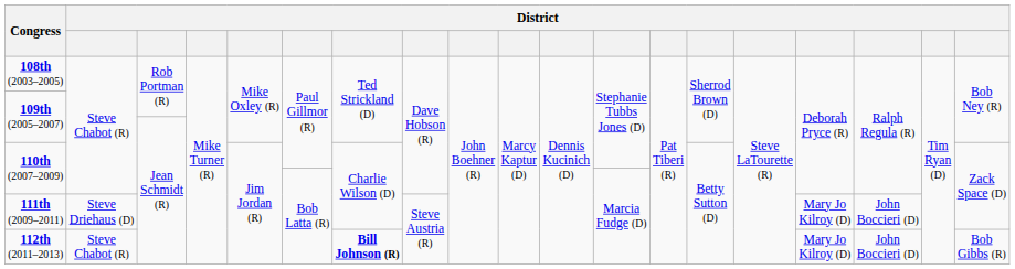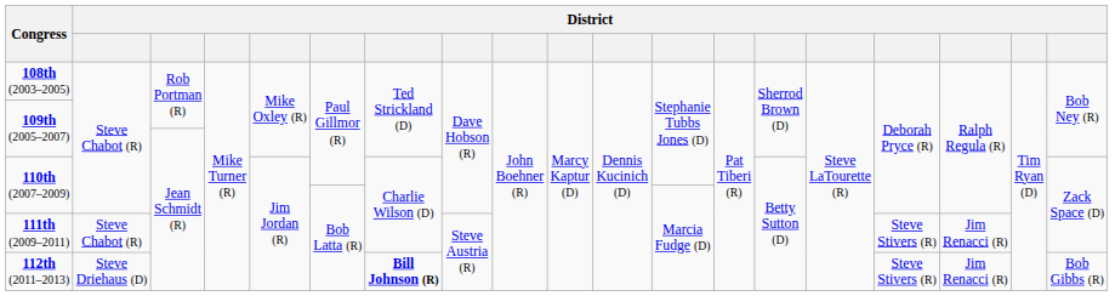111th (2009–2011) | column 2: Steve Driehaus (D) -> Steve Chabot (R)
111th (2009–2011) | column 16: Mary Jo Kilroy (D) -> Steve Stivers (R)
111th (2009–2011) | column 17: John Boccieri (D) -> Jim Renacci (R)
112th (2011–2013) | column 2: Steve Chabot (R) -> Steve Driehaus (D)
112th (2011–2013) | column 16: Mary Jo Kilroy (D) -> Steve Stivers (R)
112th (2011–2013) | column 17: John Boccieri (D) -> Jim Renacci (R)
